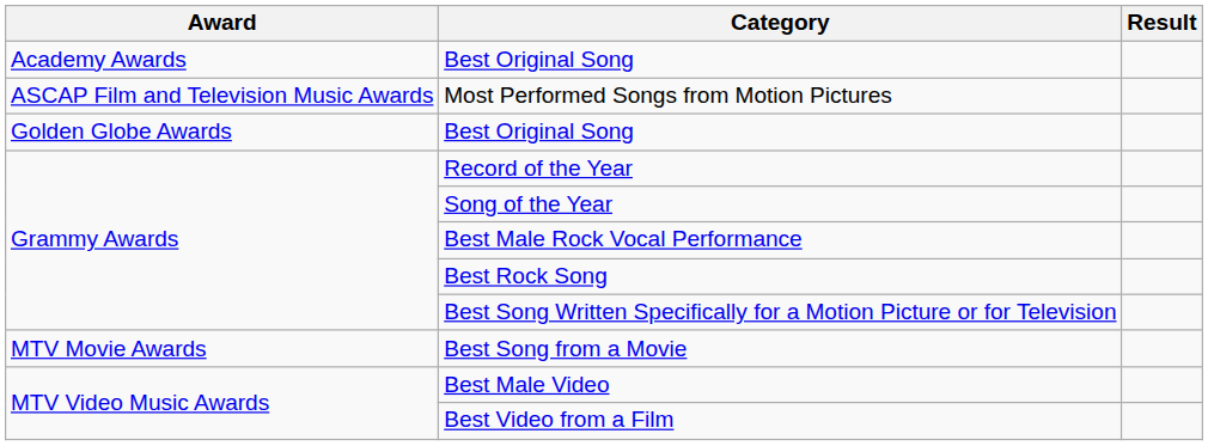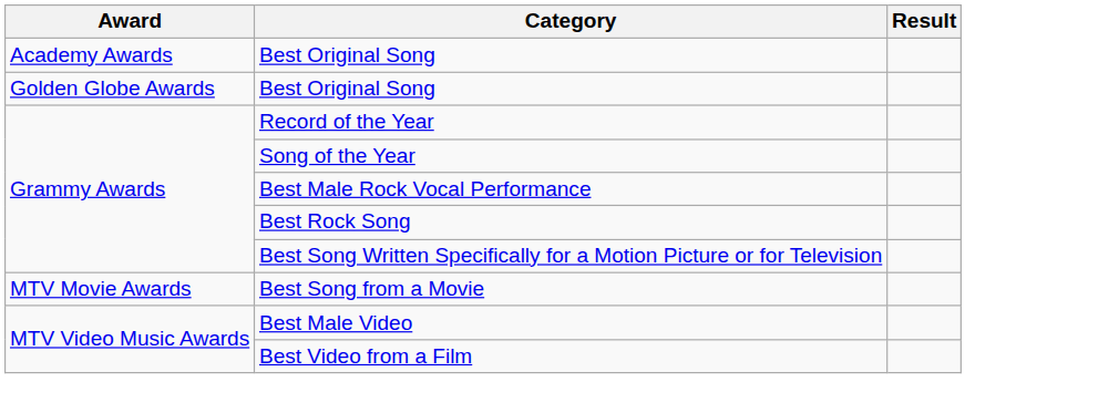- row: ASCAP Film and Television Music Awards | Most Performed Songs from Motion Pictures
